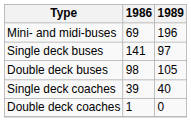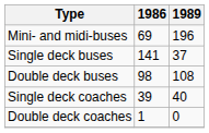Single deck buses | 1989: 97 -> 37
Double deck buses | 1989: 105 -> 108
